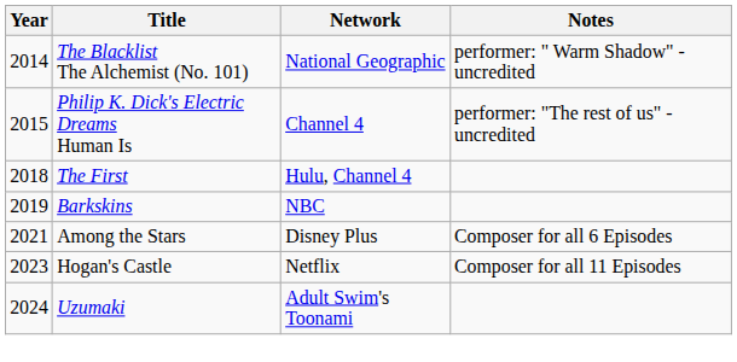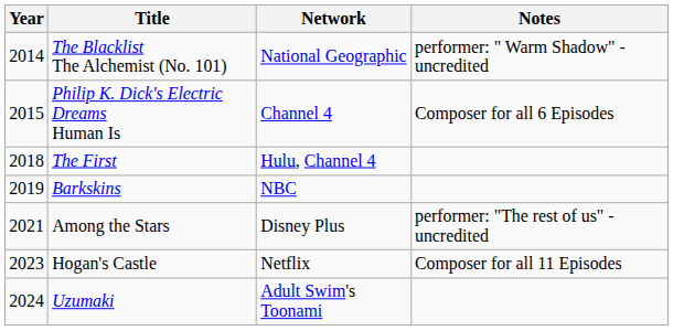Philip K. Dick's Electric Dreams Human Is | Notes: performer: "The rest of us" - uncredited -> Composer for all 6 Episodes
Among the Stars | Notes: Composer for all 6 Episodes -> performer: "The rest of us" - uncredited
